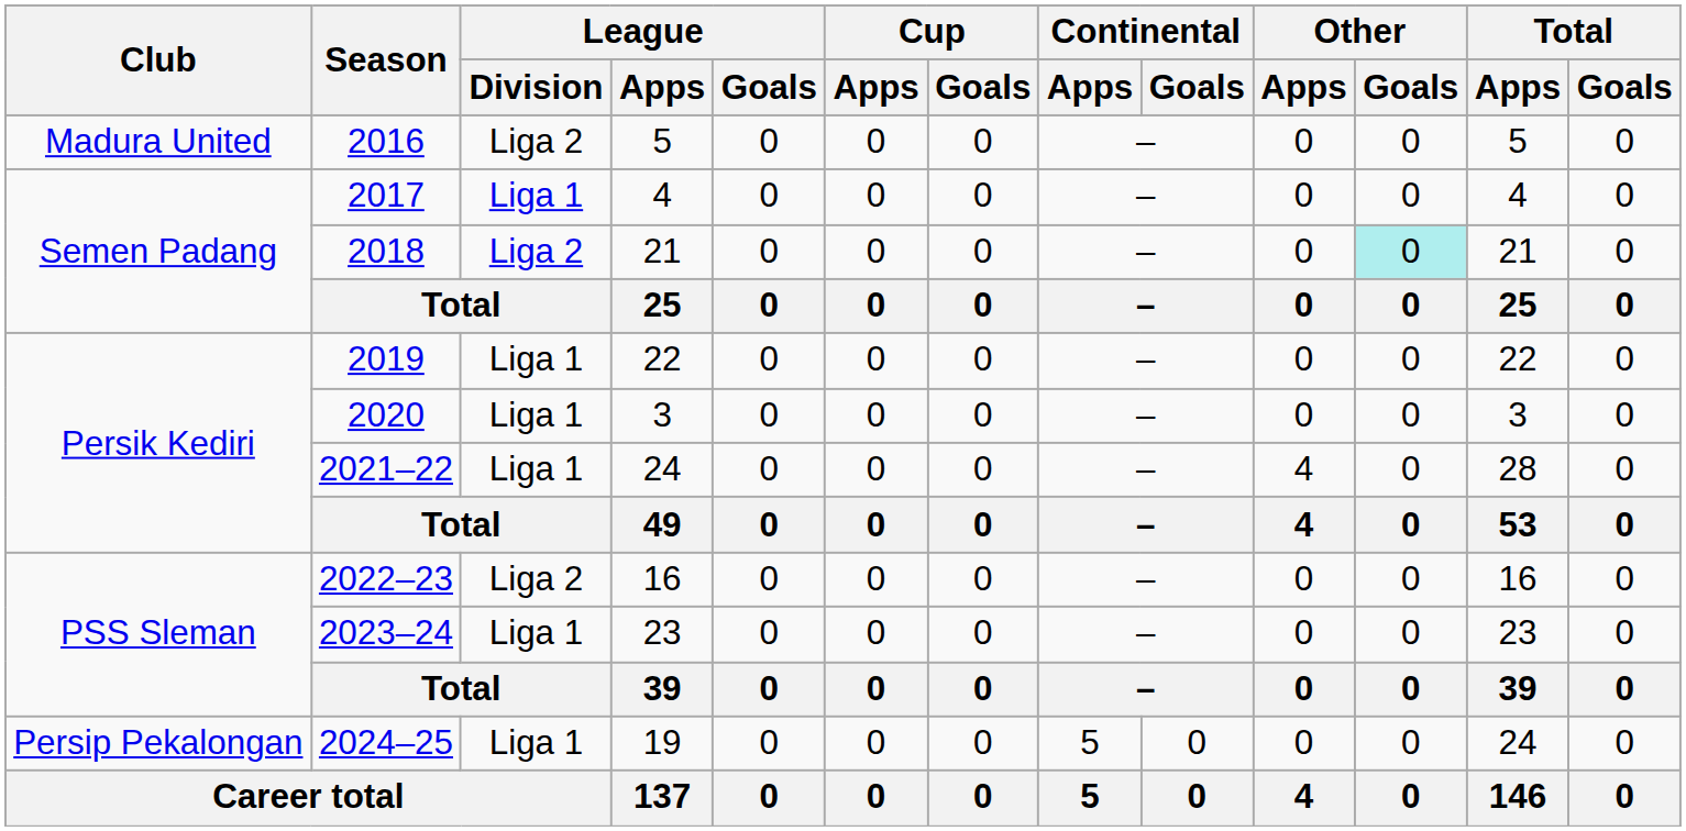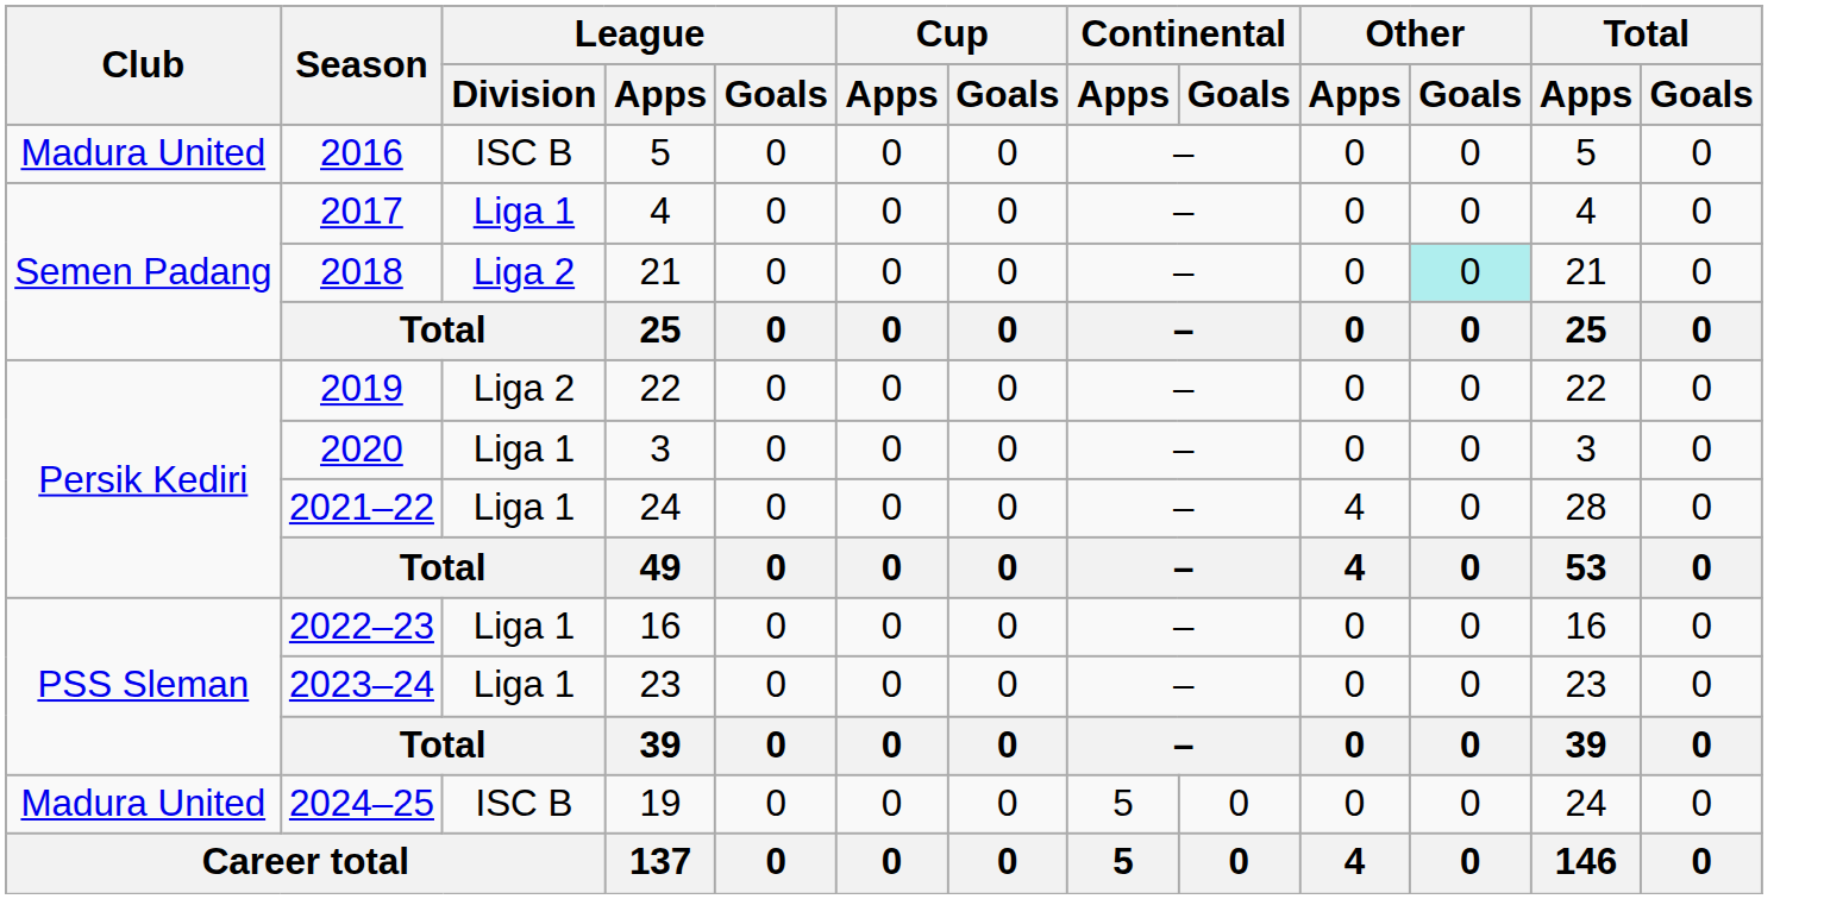2016 | League / Division: Liga 2 -> ISC B
2019 | League / Division: Liga 1 -> Liga 2
2022–23 | League / Division: Liga 2 -> Liga 1
2024–25 | Club: Persip Pekalongan -> Madura United
2024–25 | League / Division: Liga 1 -> ISC B
